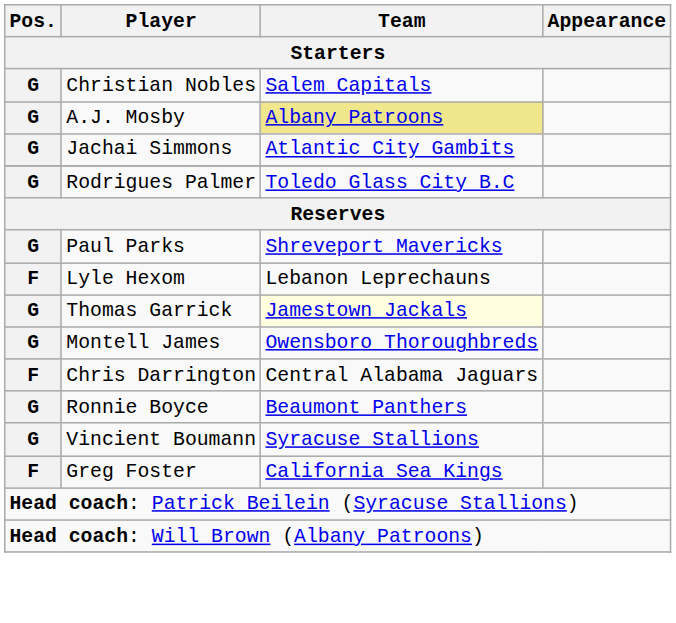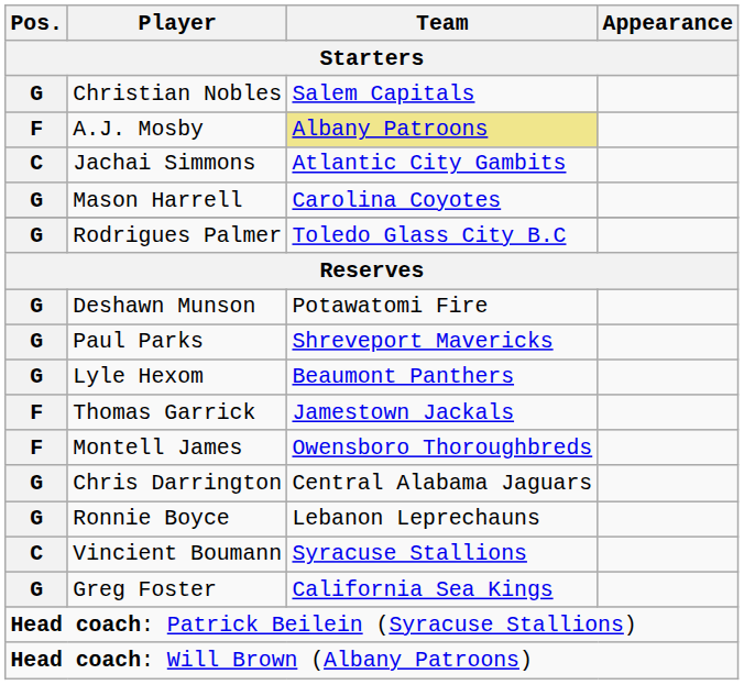A.J. Mosby | Pos.: G -> F
Jachai Simmons | Pos.: G -> C
+ row: G | Mason Harrell | Carolina Coyotes
+ row: G | Deshawn Munson | Potawatomi Fire
Lyle Hexom | Pos.: F -> G
Lyle Hexom | Team: Lebanon Leprechauns -> Beaumont Panthers
Thomas Garrick | Pos.: G -> F
Thomas Garrick | Team: lightyellow background -> no background
Montell James | Pos.: G -> F
Chris Darrington | Pos.: F -> G
Ronnie Boyce | Team: Beaumont Panthers -> Lebanon Leprechauns
Vincient Boumann | Pos.: G -> C
Greg Foster | Pos.: F -> G
